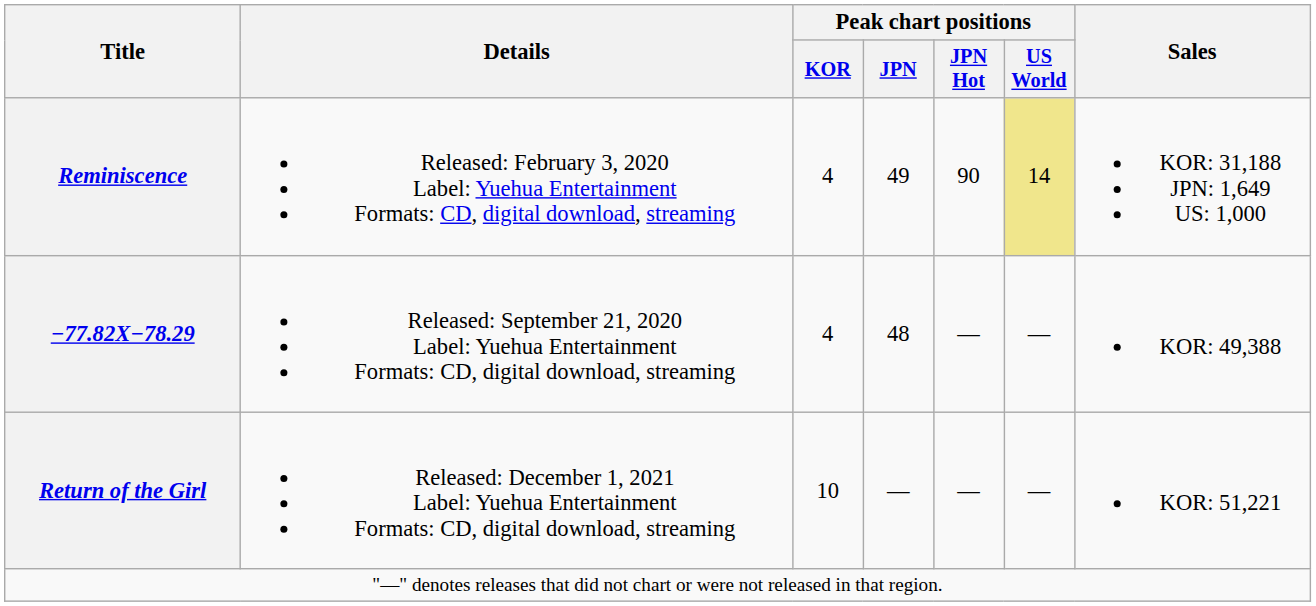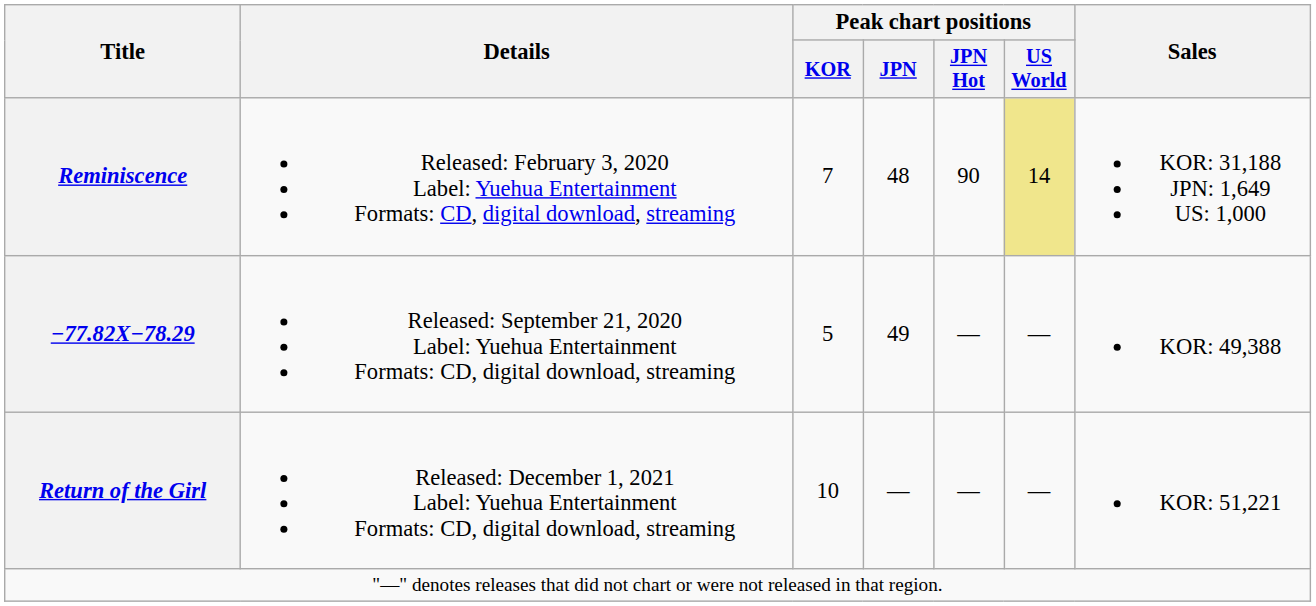Reminiscence | Peak chart positions / KOR: 4 -> 7
Reminiscence | Peak chart positions / JPN: 49 -> 48
−77.82X−78.29 | Peak chart positions / KOR: 4 -> 5
−77.82X−78.29 | Peak chart positions / JPN: 48 -> 49
